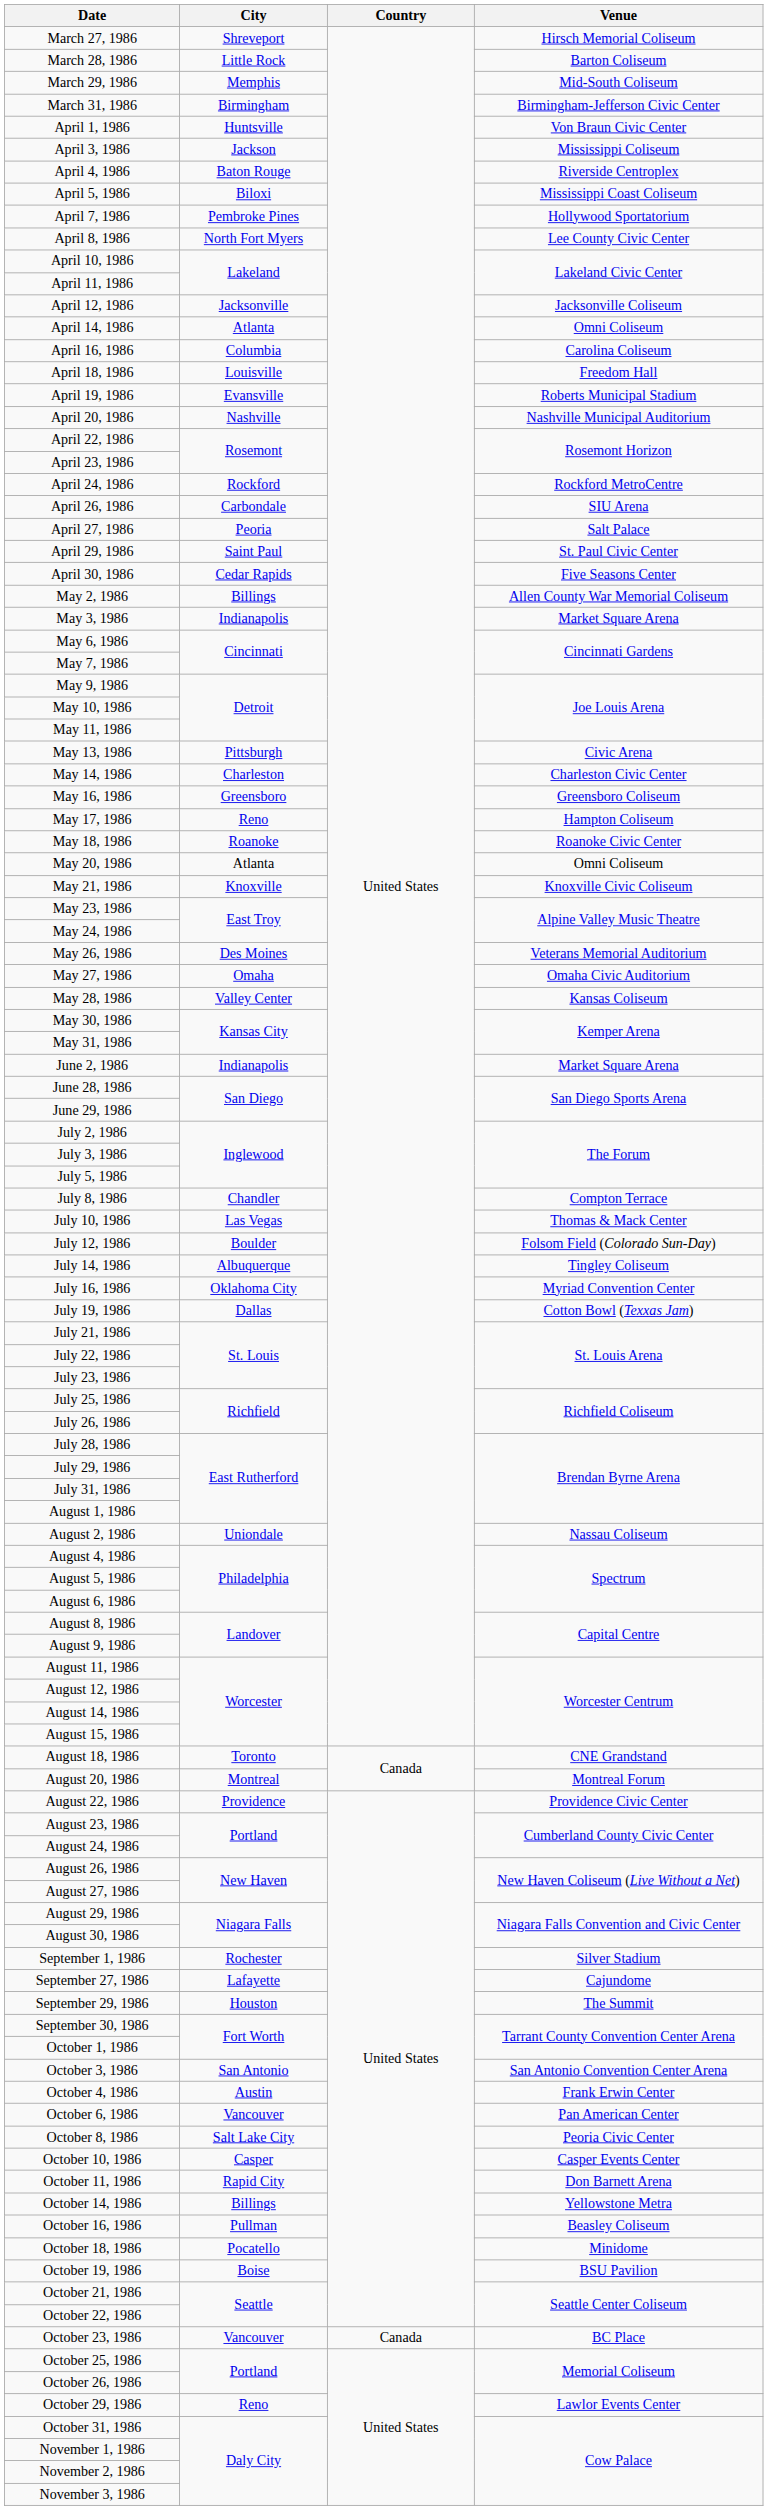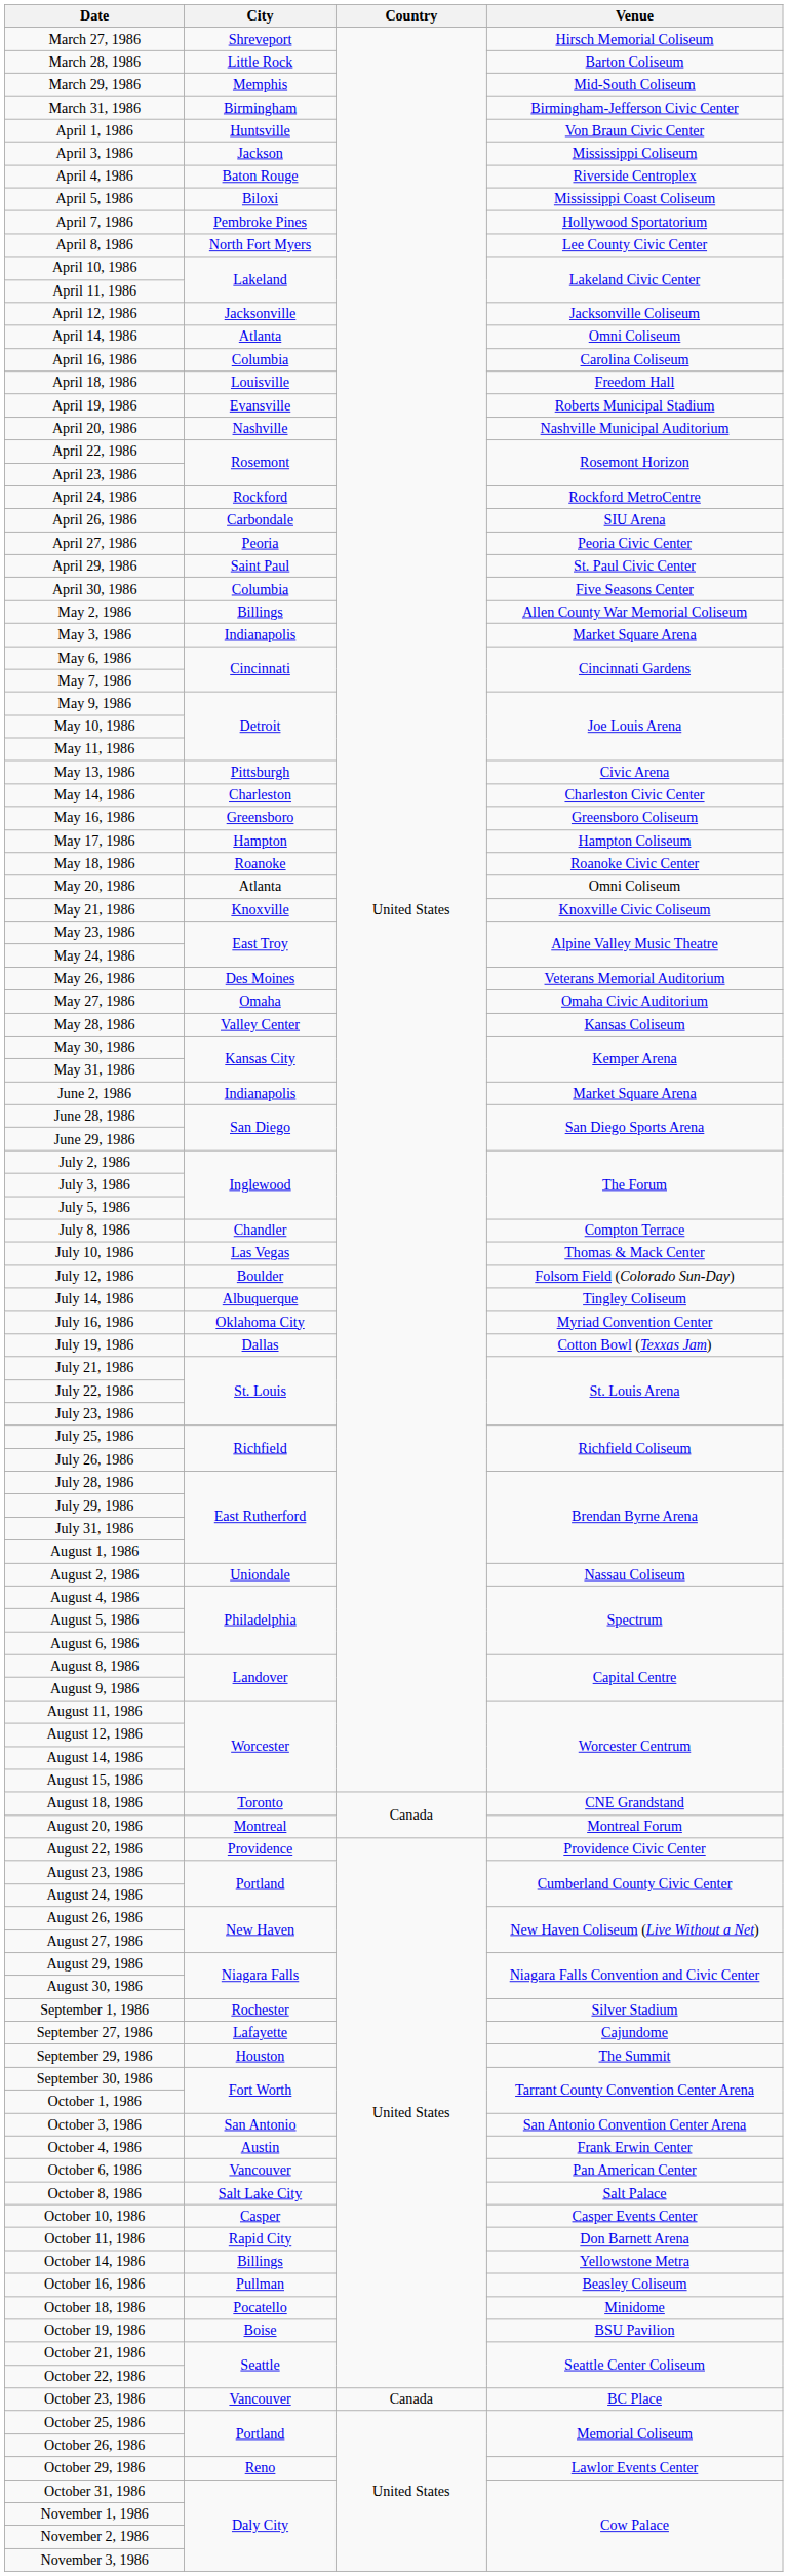April 27, 1986 | Venue: Salt Palace -> Peoria Civic Center
April 30, 1986 | City: Cedar Rapids -> Columbia
May 17, 1986 | City: Reno -> Hampton
October 8, 1986 | Venue: Peoria Civic Center -> Salt Palace
